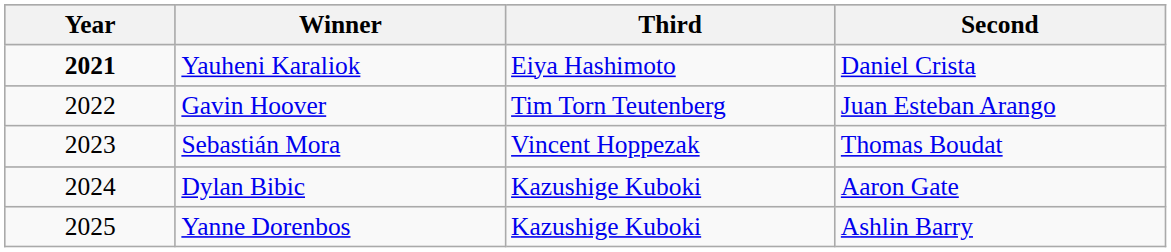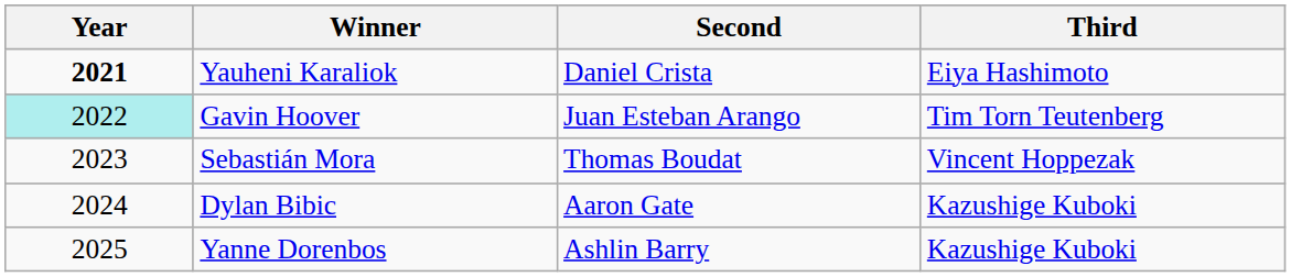columns swapped: Second <-> Third
Gavin Hoover | Year: no background -> paleturquoise background
